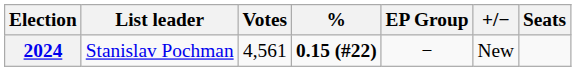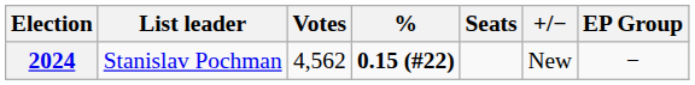columns swapped: Seats <-> EP Group
2024 | Votes: 4,561 -> 4,562
